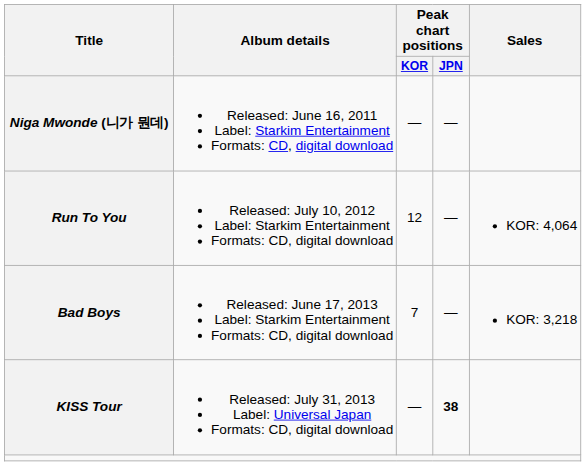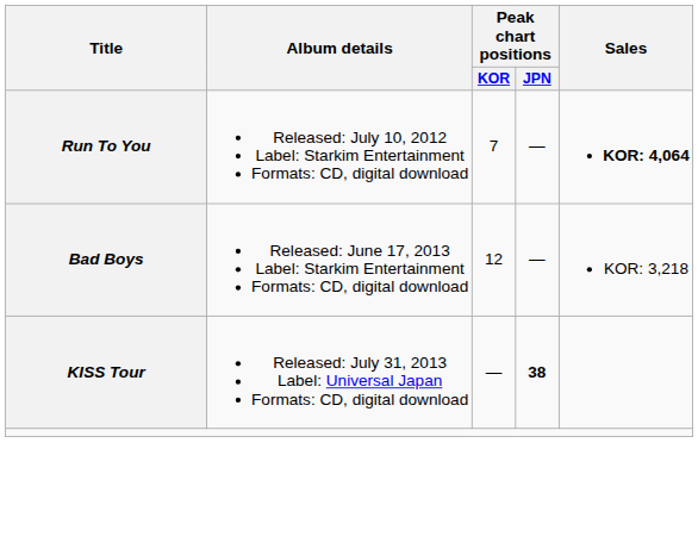- row: Niga Mwonde (니가 뭔데) | Released: June 16, 2011 Label: Starkim Entertainment Formats: CD, digital download | — | —
Run To You | Peak chart positions / KOR: 12 -> 7
Run To You | Sales: normal -> bold
Bad Boys | Peak chart positions / KOR: 7 -> 12
